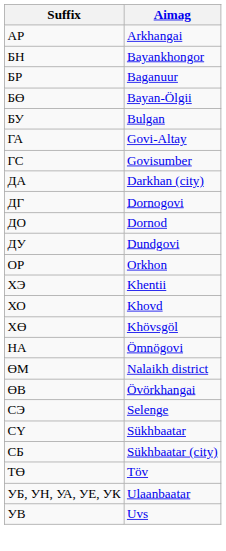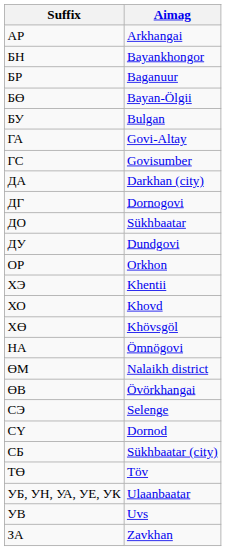ДО | Aimag: Dornod -> Sükhbaatar
СҮ | Aimag: Sükhbaatar -> Dornod
+ row: ЗА | Zavkhan
